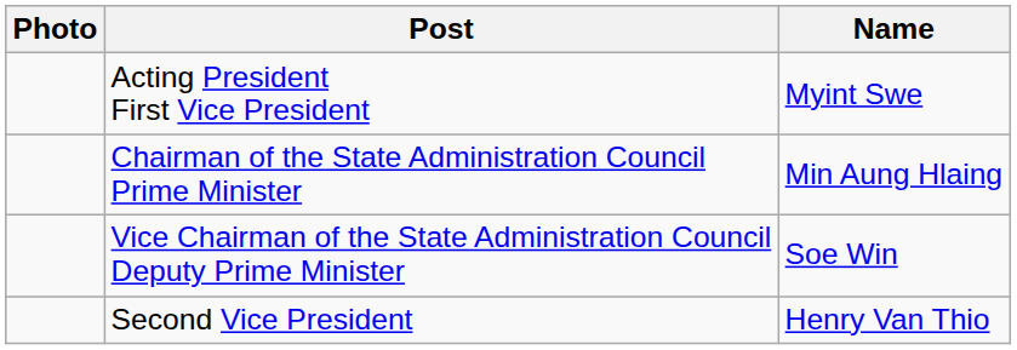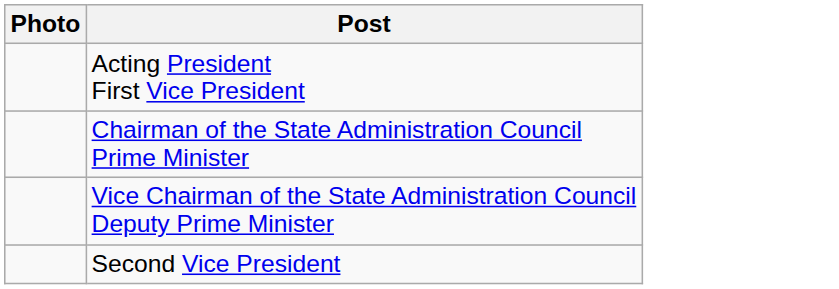- column: Name | Myint Swe | Min Aung Hlaing | Soe Win | Henry Van Thio
